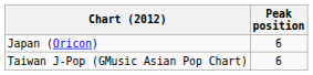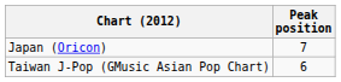Japan (Oricon) | Peak position: 6 -> 7
